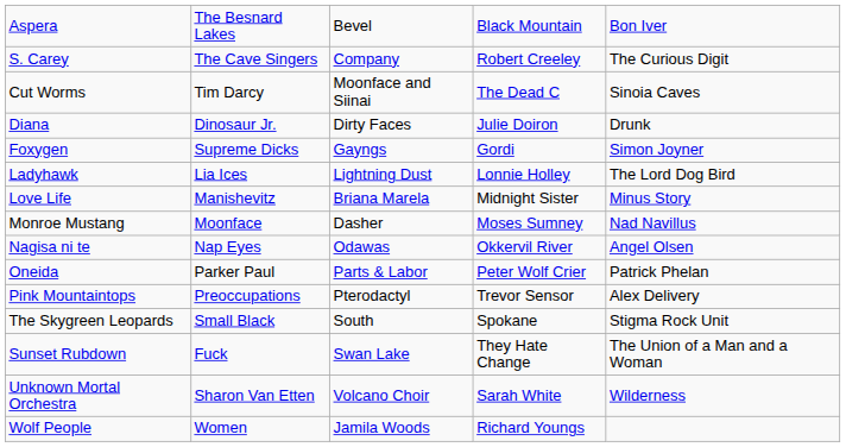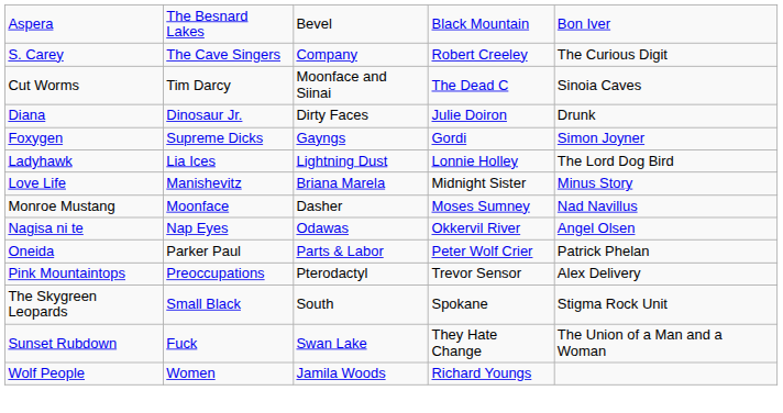- row: Unknown Mortal Orchestra | Sharon Van Etten | Volcano Choir | Sarah White | Wilderness
